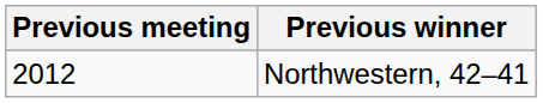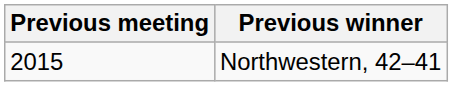Northwestern, 42–41 | Previous meeting: 2012 -> 2015
